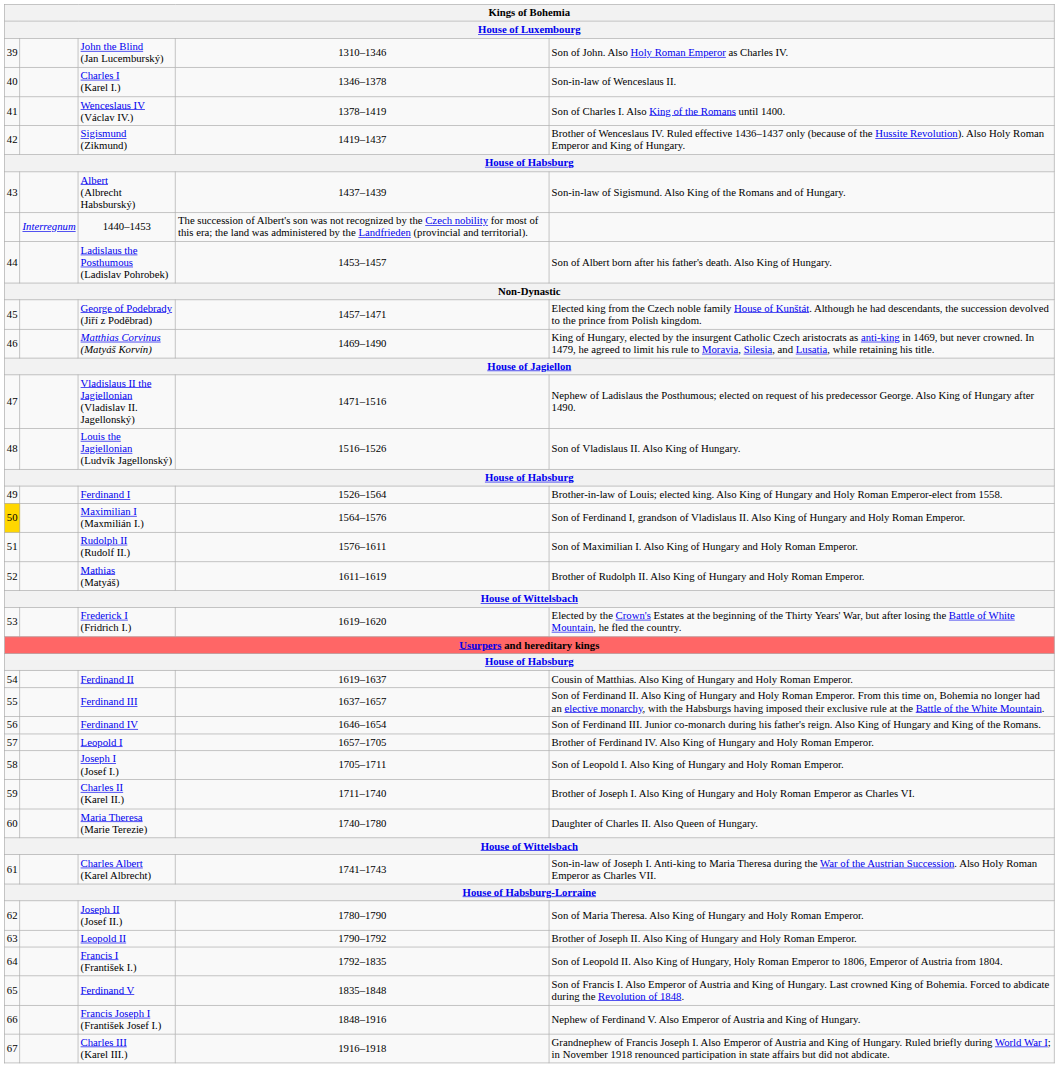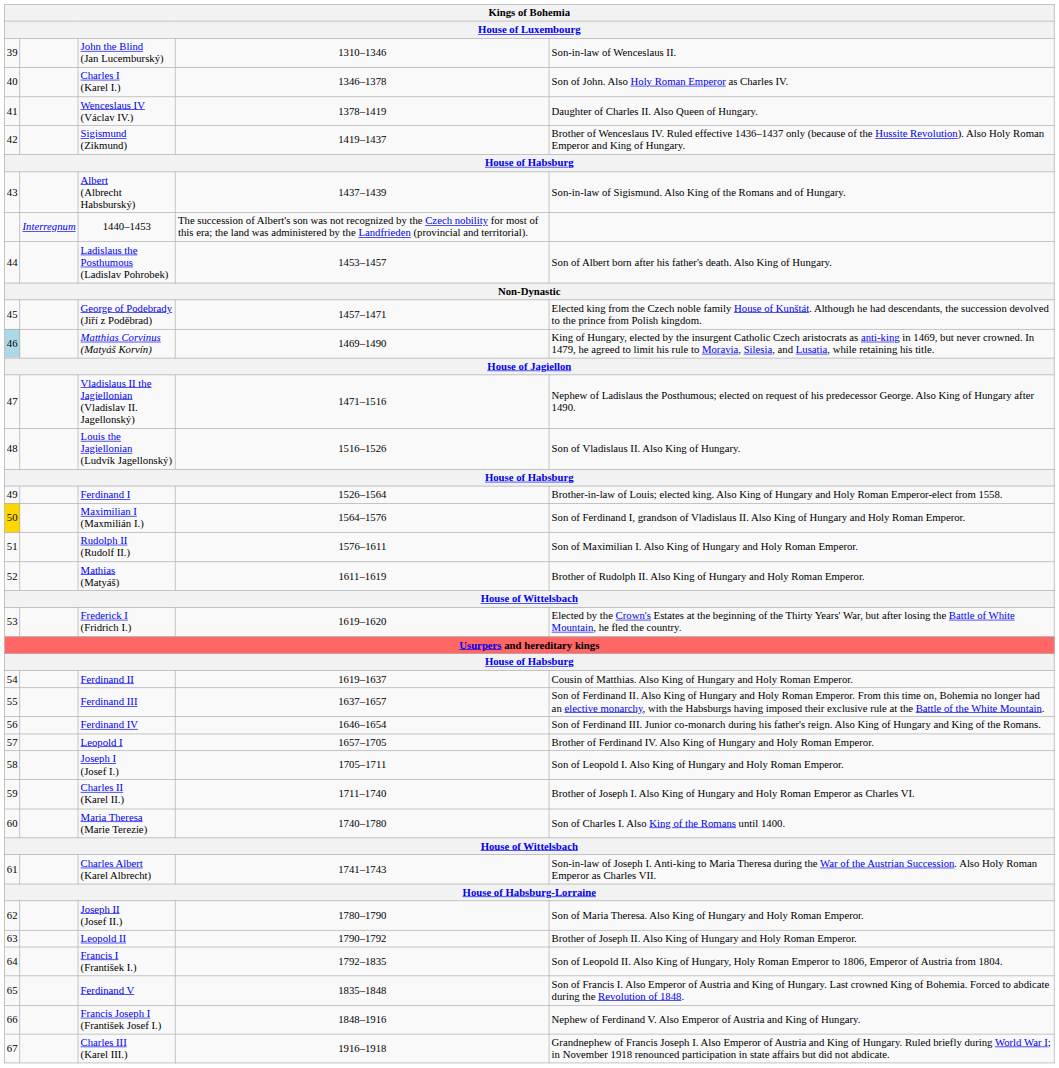John the Blind (Jan Lucemburský) | column 5: Son of John. Also Holy Roman Emperor as Charles IV. -> Son-in-law of Wenceslaus II.
Charles I (Karel I.) | column 5: Son-in-law of Wenceslaus II. -> Son of John. Also Holy Roman Emperor as Charles IV.
Wenceslaus IV (Václav IV.) | column 5: Son of Charles I. Also King of the Romans until 1400. -> Daughter of Charles II. Also Queen of Hungary.
Matthias Corvinus (Matyáš Korvín) | column 1: no background -> lightblue background
Maria Theresa (Marie Terezie) | column 5: Daughter of Charles II. Also Queen of Hungary. -> Son of Charles I. Also King of the Romans until 1400.
